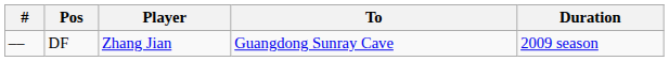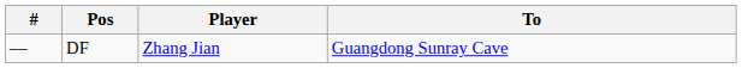- column: Duration | 2009 season
